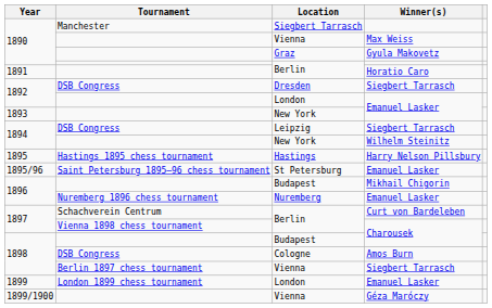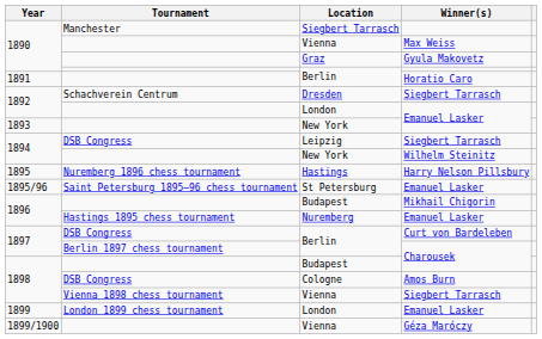Dresden | Tournament: DSB Congress -> Schachverein Centrum
Hastings | Tournament: Hastings 1895 chess tournament -> Nuremberg 1896 chess tournament
Nuremberg | Tournament: Nuremberg 1896 chess tournament -> Hastings 1895 chess tournament
Berlin / Curt von Bardeleben | Tournament: Schachverein Centrum -> DSB Congress
Berlin / Charousek | Tournament: Vienna 1898 chess tournament -> Berlin 1897 chess tournament
Vienna / Siegbert Tarrasch | Tournament: Berlin 1897 chess tournament -> Vienna 1898 chess tournament
